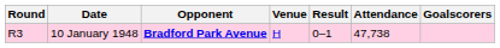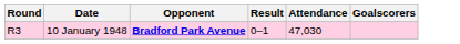- column: Venue | H
10 January 1948 | Attendance: 47,738 -> 47,030
